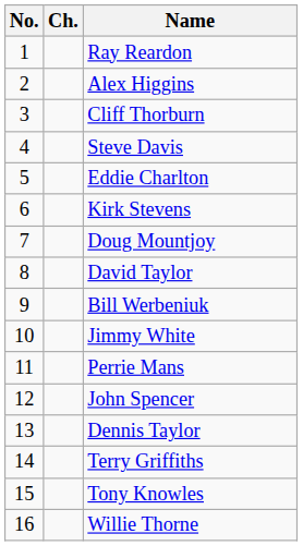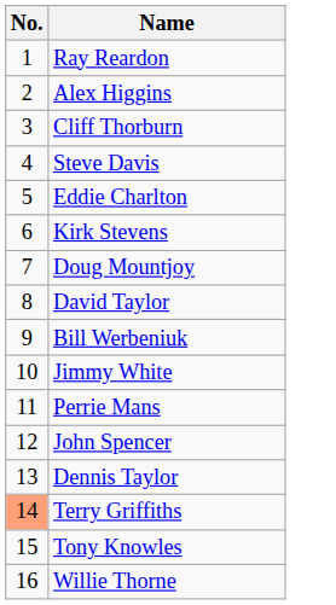- column: Ch.
Terry Griffiths | No.: no background -> lightsalmon background
